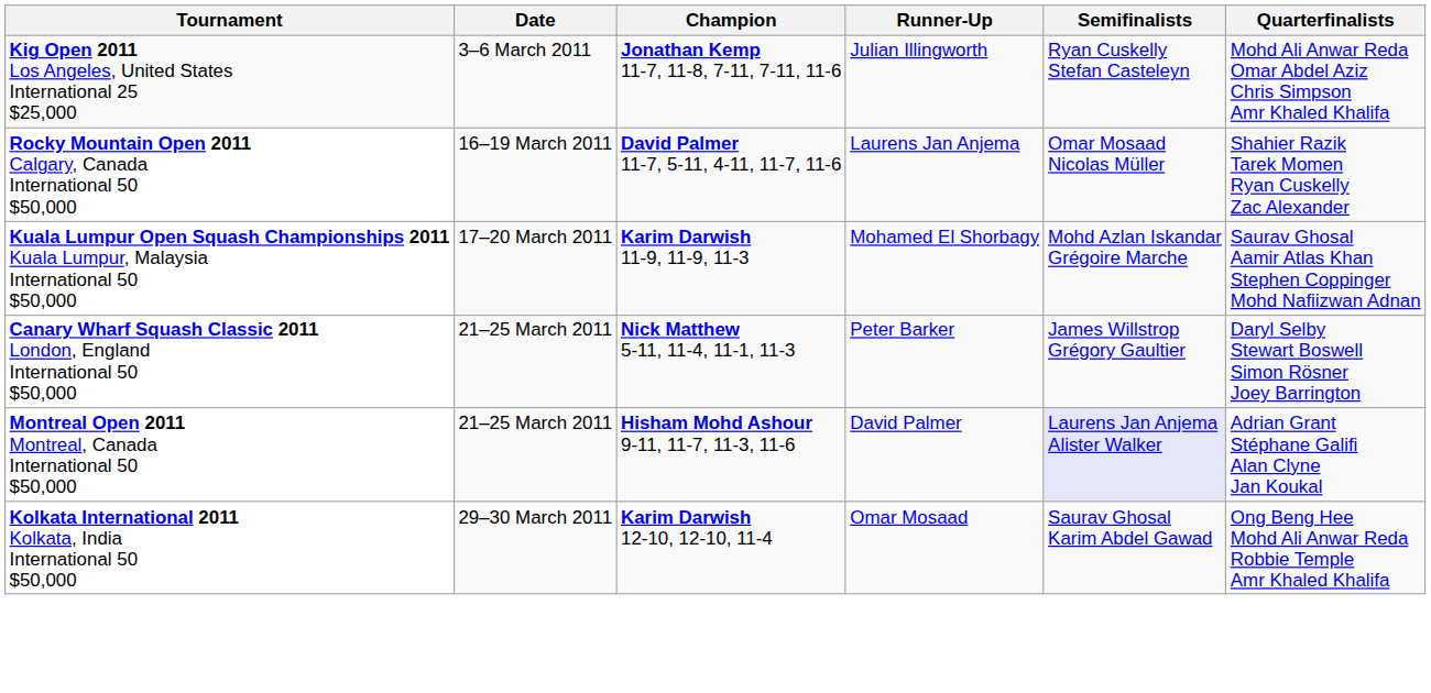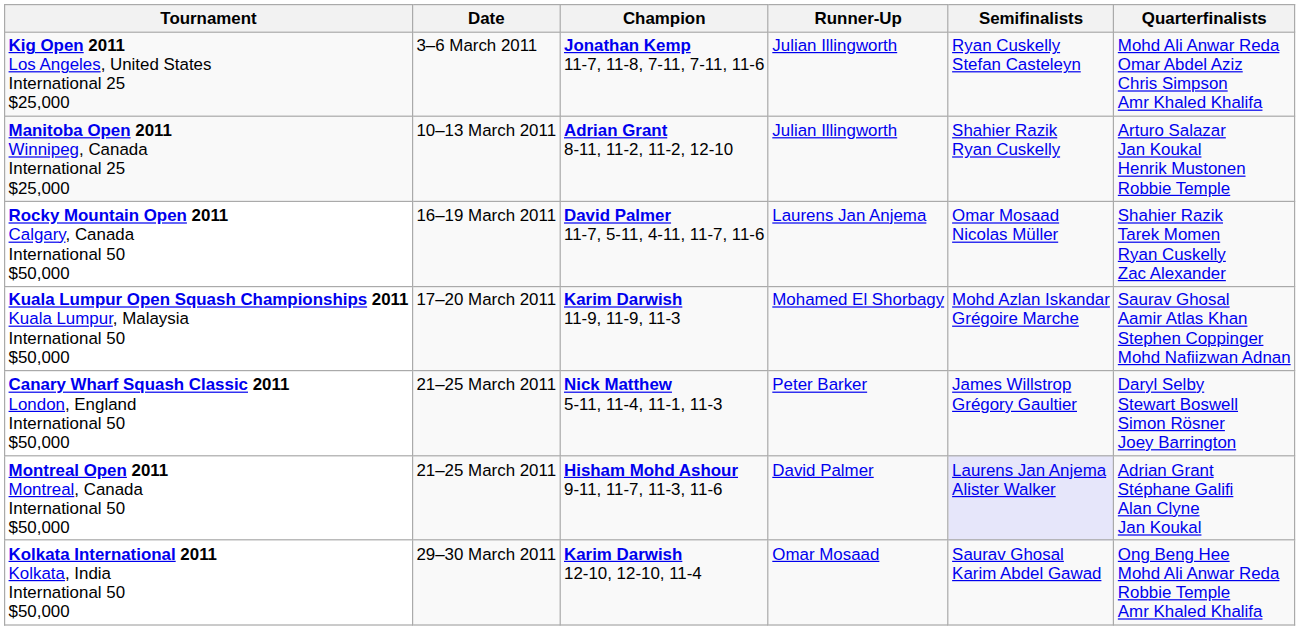+ row: Manitoba Open 2011 Winnipeg, Canada International 25 $25,000 | 10–13 March 2011 | Adrian Grant 8-11, 11-2, 11-2, 12-10 | Julian Illingworth | Shahier Razik Ryan Cuskelly | Arturo Salazar Jan Koukal Henrik Mustonen Robbie Temple
